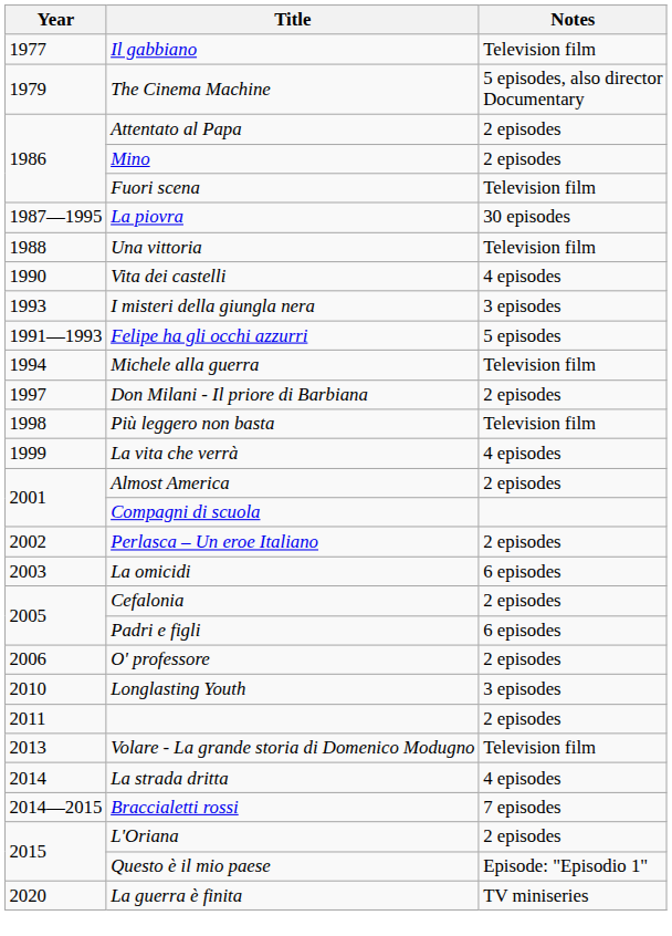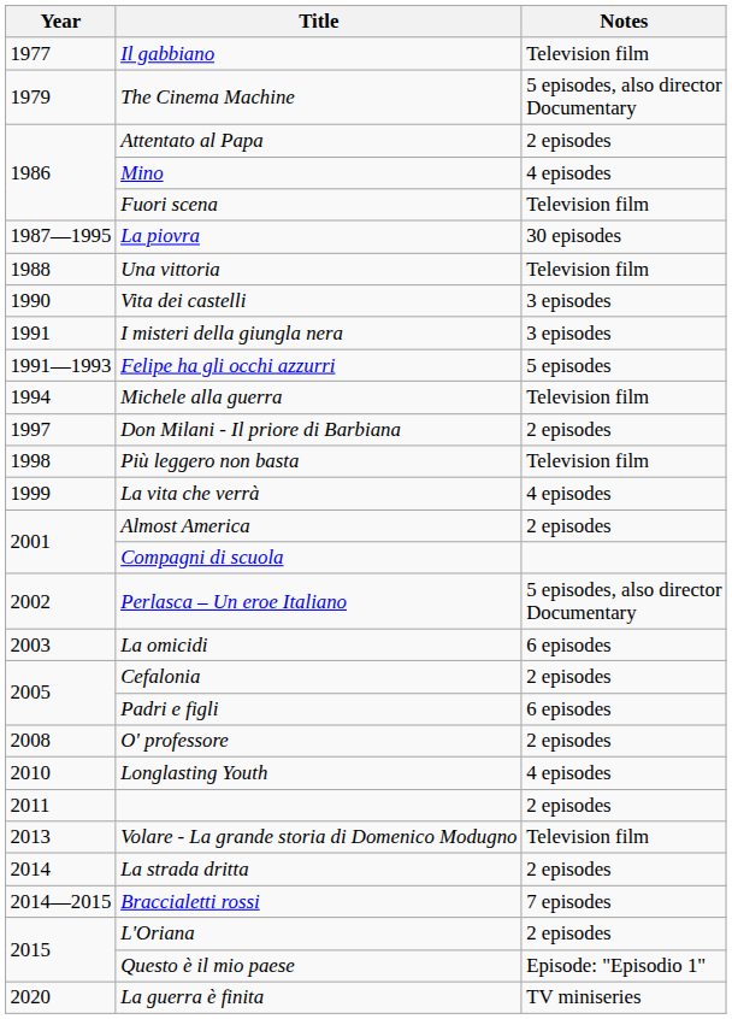Mino | Notes: 2 episodes -> 4 episodes
Vita dei castelli | Notes: 4 episodes -> 3 episodes
I misteri della giungla nera | Year: 1993 -> 1991
Perlasca – Un eroe Italiano | Notes: 2 episodes -> 5 episodes, also director Documentary
O' professore | Year: 2006 -> 2008
Longlasting Youth | Notes: 3 episodes -> 4 episodes
La strada dritta | Notes: 4 episodes -> 2 episodes
